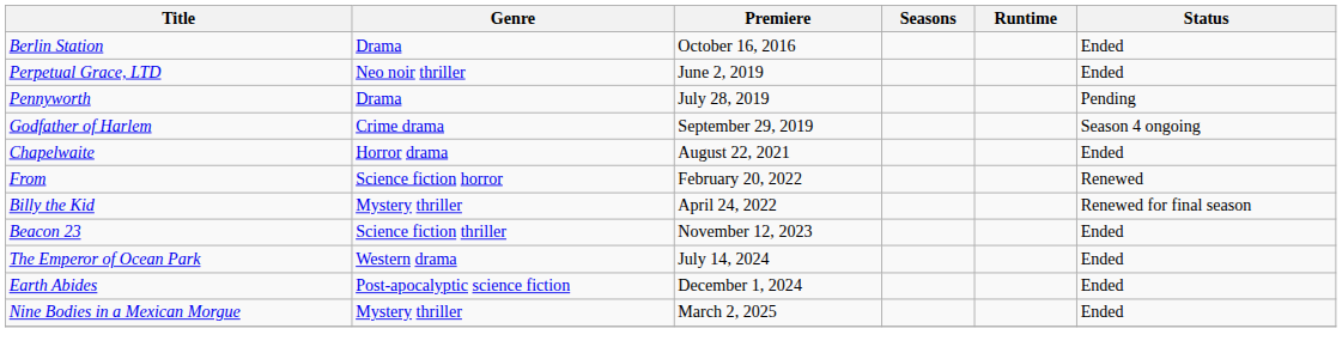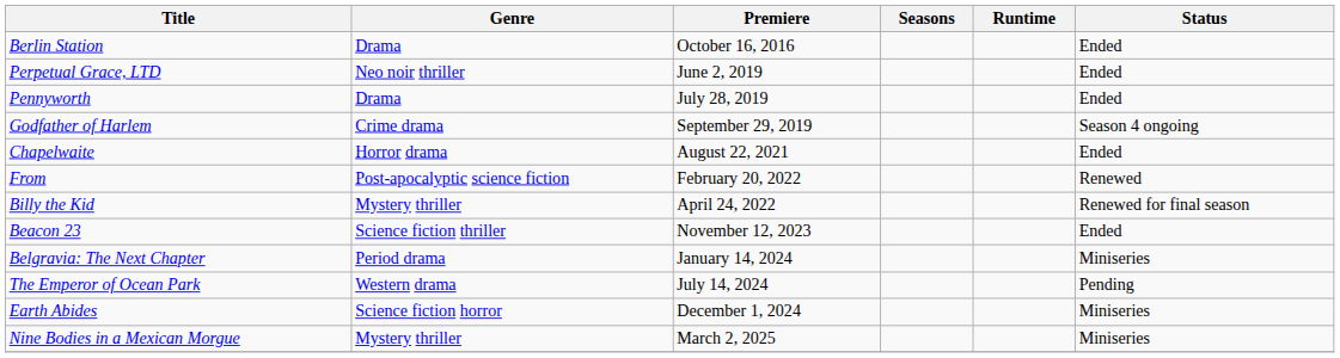Pennyworth | Status: Pending -> Ended
From | Genre: Science fiction horror -> Post-apocalyptic science fiction
+ row: Belgravia: The Next Chapter | Period drama | January 14, 2024 | Miniseries
The Emperor of Ocean Park | Status: Ended -> Pending
Earth Abides | Genre: Post-apocalyptic science fiction -> Science fiction horror
Earth Abides | Status: Ended -> Miniseries
Nine Bodies in a Mexican Morgue | Status: Ended -> Miniseries
